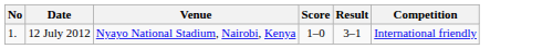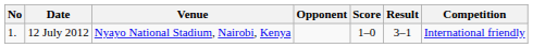+ column: Opponent
